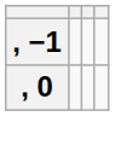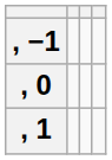+ row: , 1
